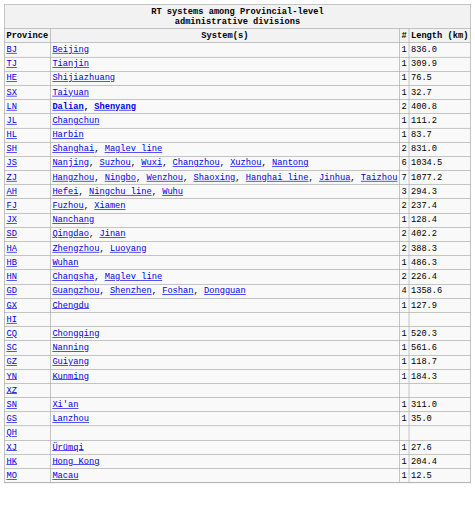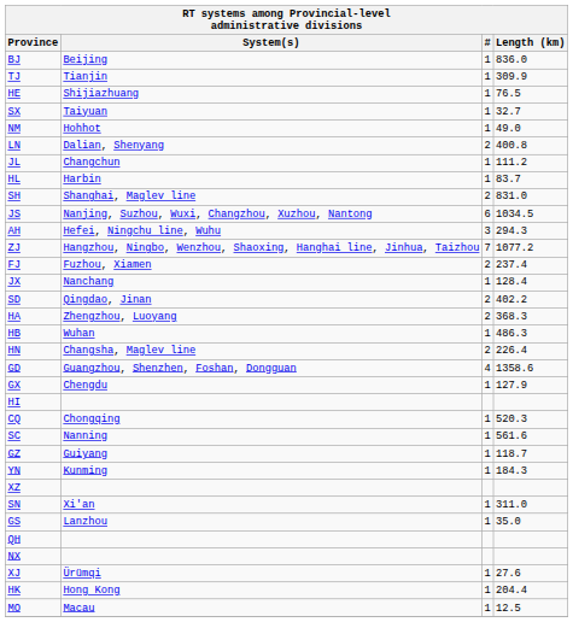+ row: NM | Hohhot | 1 | 49.0
LN | System(s): bold -> normal
rows swapped: ZJ <-> AH
HA | Length (km): 388.3 -> 368.3
+ row: NX
